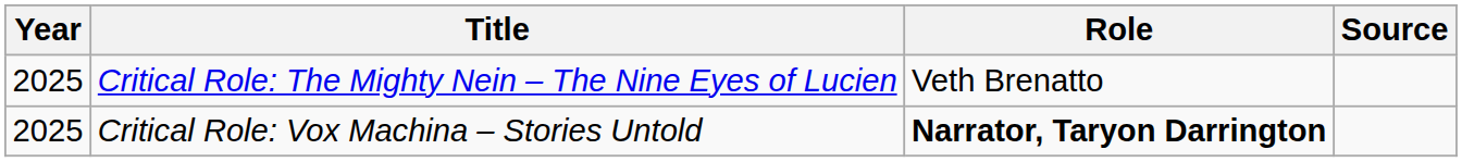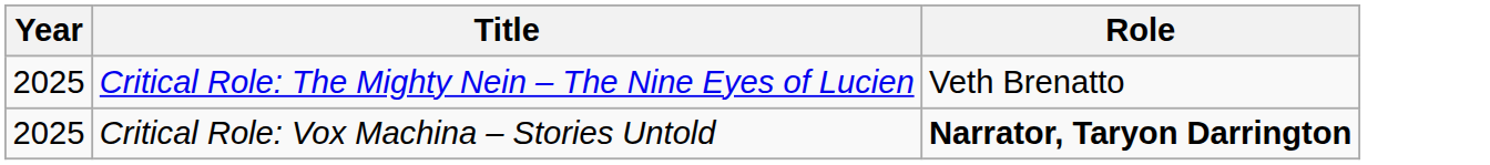- column: Source
